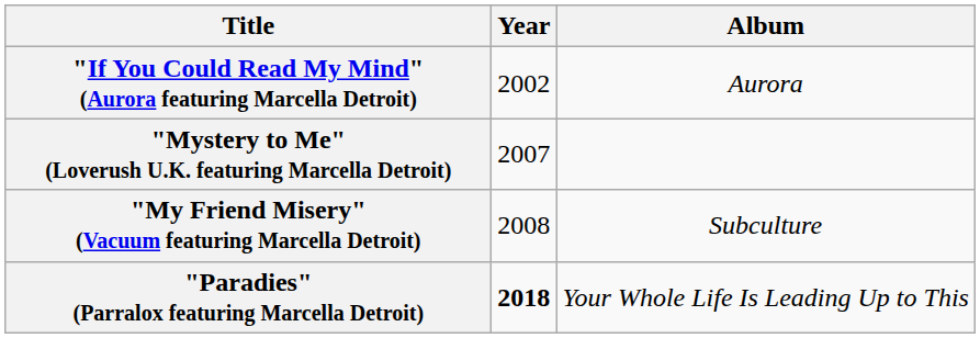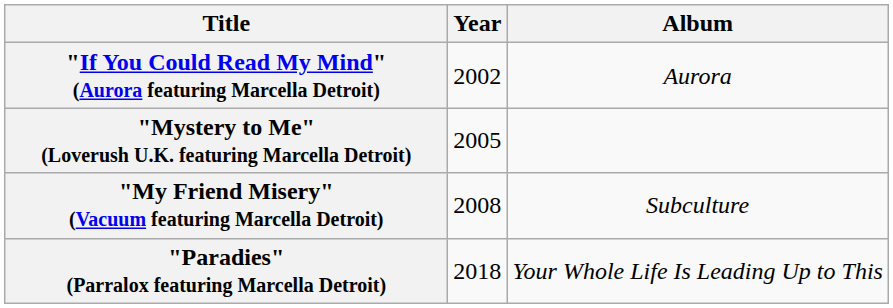"Mystery to Me" (Loverush U.K. featuring Marcella Detroit) | Year: 2007 -> 2005
"Paradies" (Parralox featuring Marcella Detroit) | Year: bold -> normal
